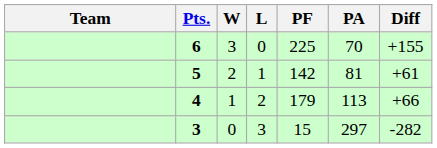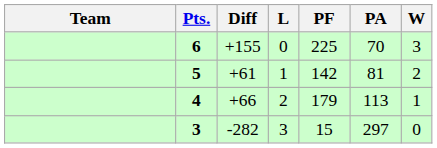columns swapped: W <-> Diff
